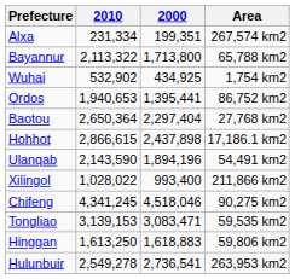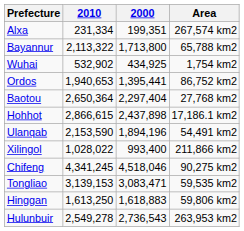Ulanqab | 2010: 2,143,590 -> 2,153,590
Hulunbuir | 2000: 2,736,541 -> 2,736,543
